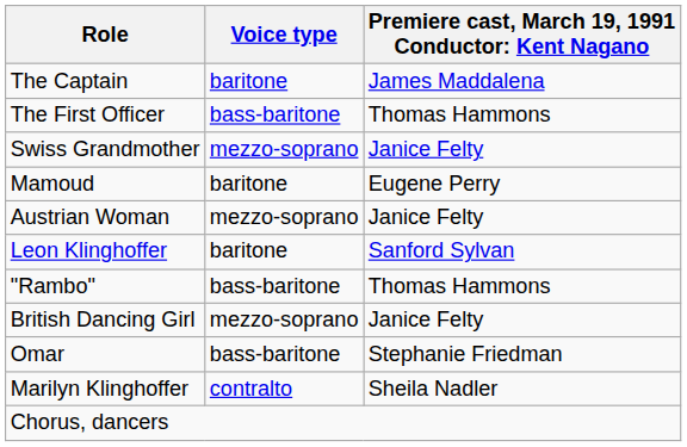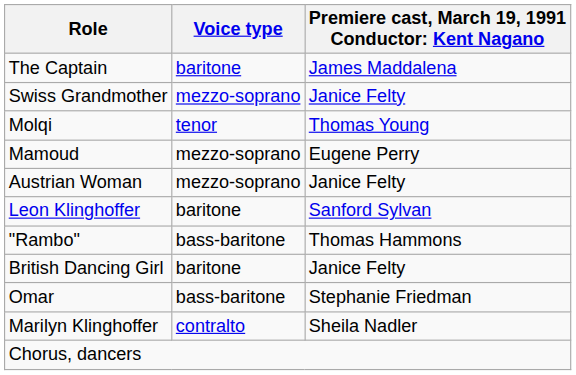- row: The First Officer | bass-baritone | Thomas Hammons
+ row: Molqi | tenor | Thomas Young
Mamoud | Voice type: baritone -> mezzo-soprano
British Dancing Girl | Voice type: mezzo-soprano -> baritone
